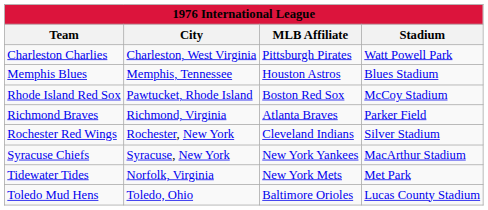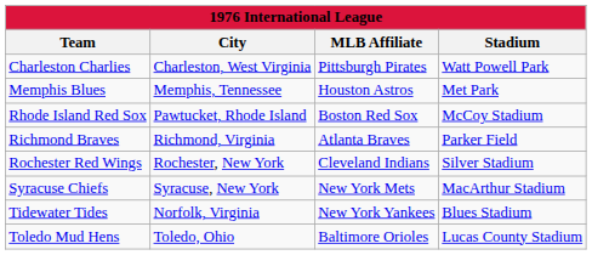Memphis Blues | Stadium: Blues Stadium -> Met Park
Syracuse Chiefs | MLB Affiliate: New York Yankees -> New York Mets
Tidewater Tides | MLB Affiliate: New York Mets -> New York Yankees
Tidewater Tides | Stadium: Met Park -> Blues Stadium
